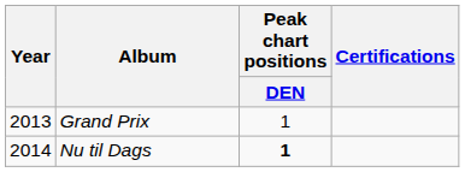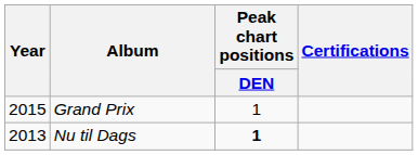Grand Prix | Year: 2013 -> 2015
Nu til Dags | Year: 2014 -> 2013
